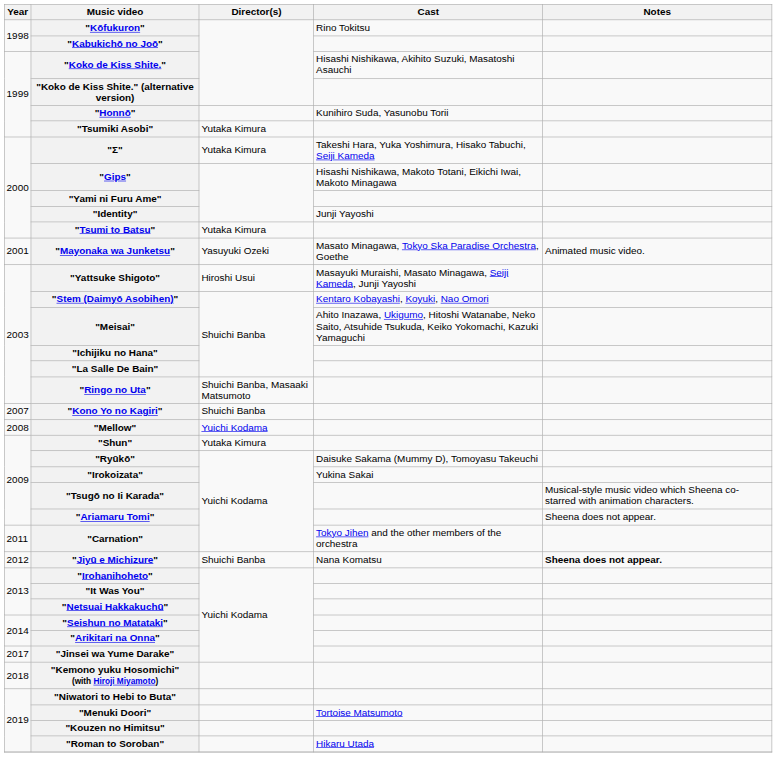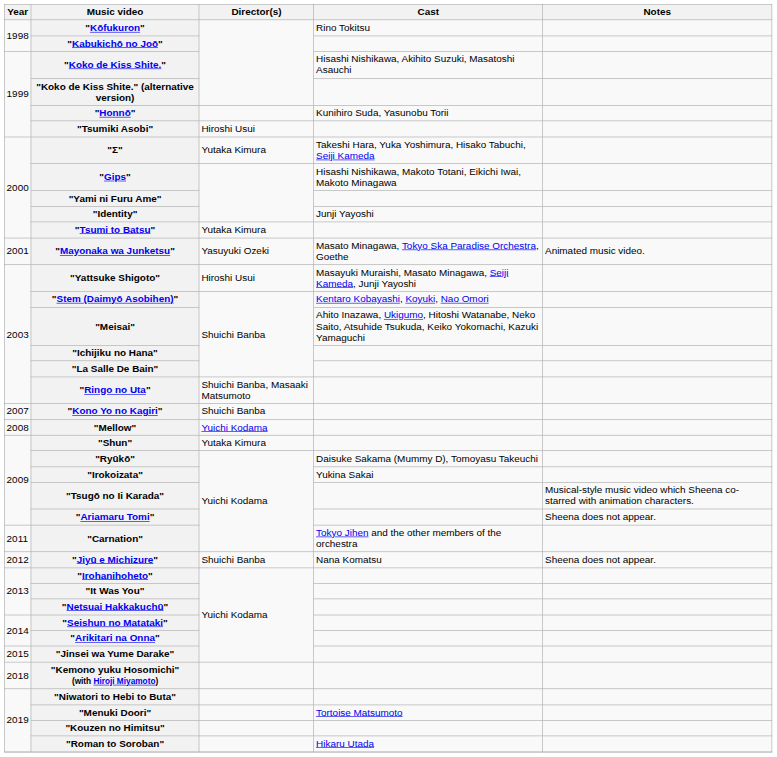"Tsumiki Asobi" | Director(s): Yutaka Kimura -> Hiroshi Usui
"Jiyū e Michizure" | Notes: bold -> normal
"Jinsei wa Yume Darake" | Year: 2017 -> 2015
